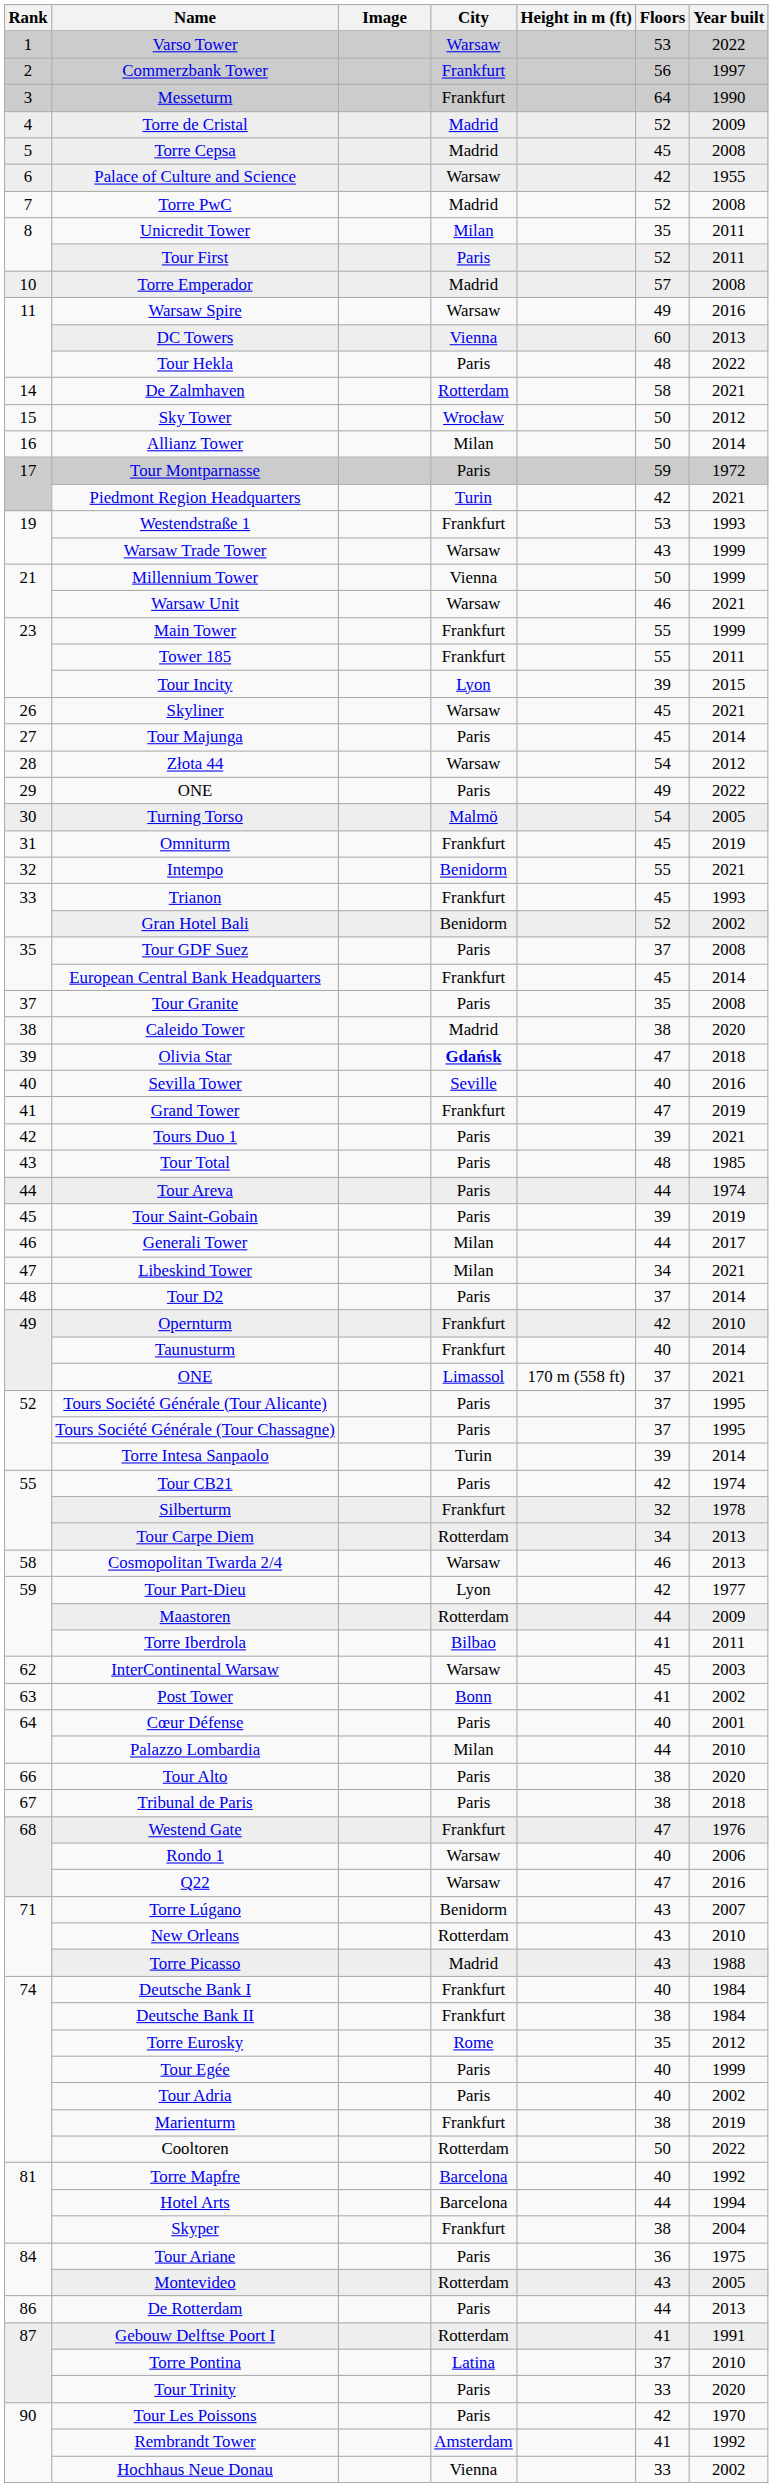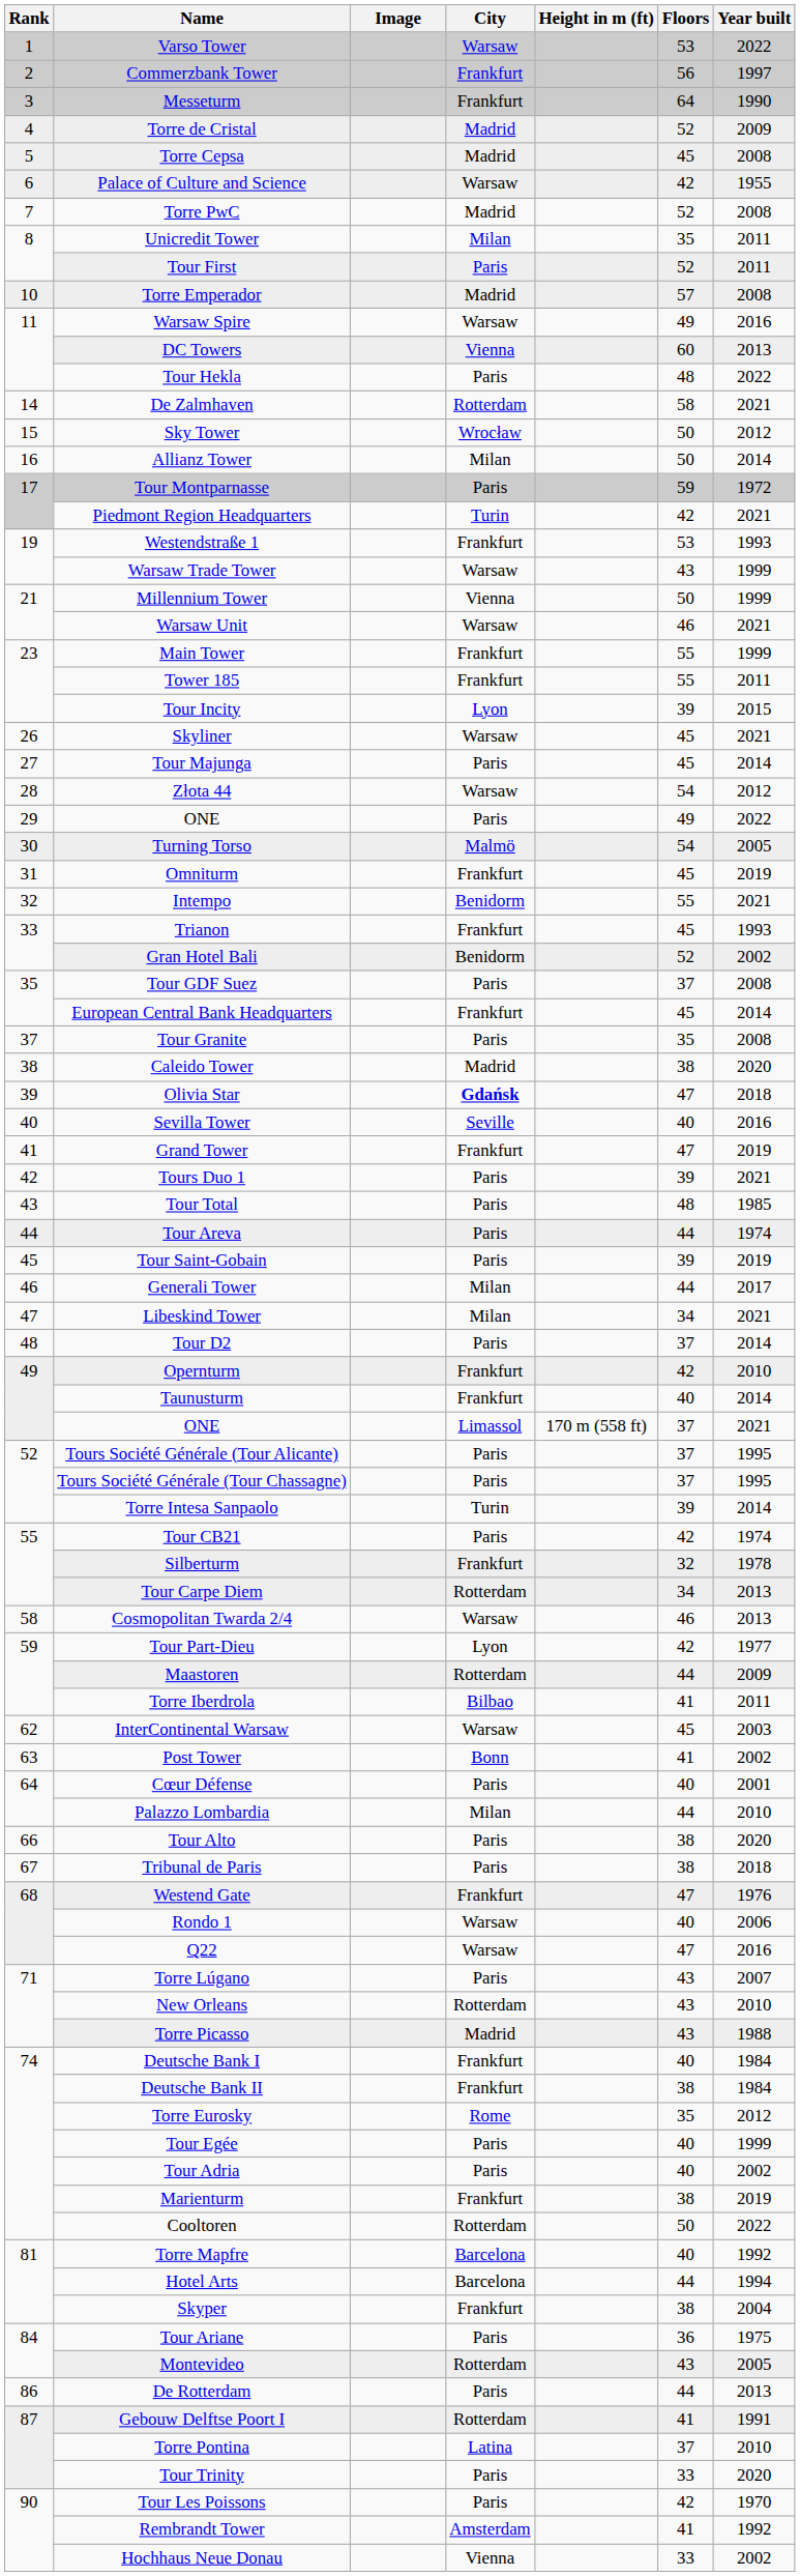Torre Lúgano | City: Benidorm -> Paris
